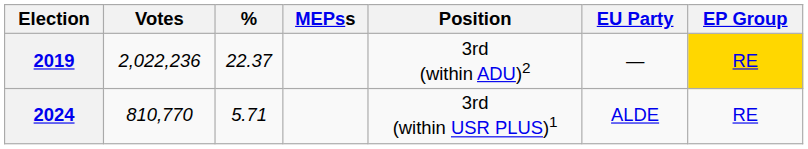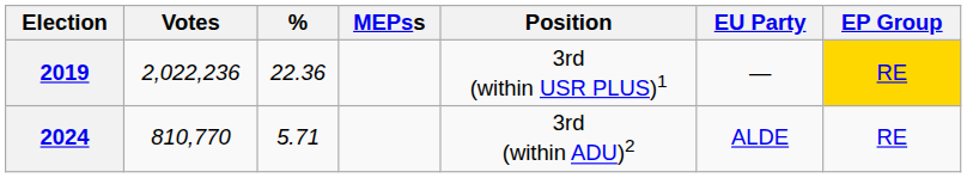2019 | %: 22.37 -> 22.36
2019 | Position: 3rd (within ADU)2 -> 3rd (within USR PLUS)1
2024 | Position: 3rd (within USR PLUS)1 -> 3rd (within ADU)2
